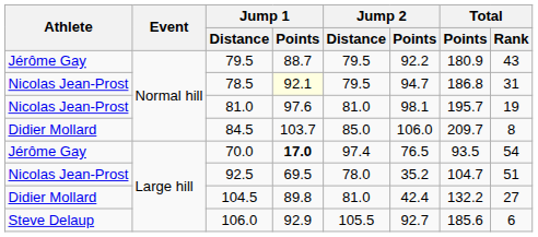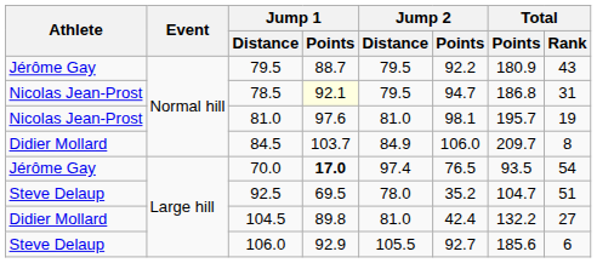84.5 | Jump 2 / Distance: 85.0 -> 84.9
92.5 | Athlete: Nicolas Jean-Prost -> Steve Delaup
